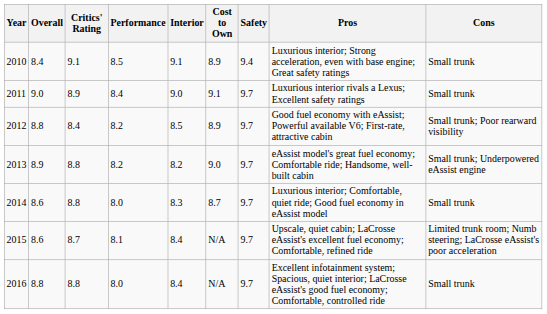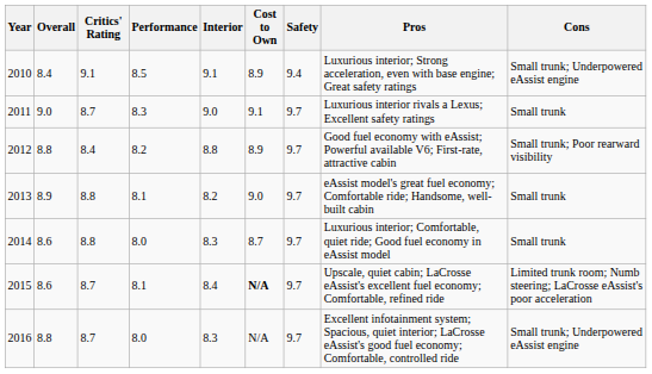2010 | Cons: Small trunk -> Small trunk; Underpowered eAssist engine
2011 | Critics' Rating: 8.9 -> 8.7
2011 | Performance: 8.4 -> 8.3
2012 | Interior: 8.5 -> 8.8
2013 | Performance: 8.2 -> 8.1
2013 | Cons: Small trunk; Underpowered eAssist engine -> Small trunk
2015 | Cost to Own: normal -> bold
2016 | Critics' Rating: 8.8 -> 8.7
2016 | Interior: 8.4 -> 8.3
2016 | Cons: Small trunk -> Small trunk; Underpowered eAssist engine
